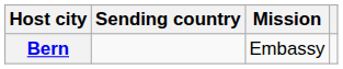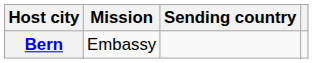columns swapped: Sending country <-> Mission
